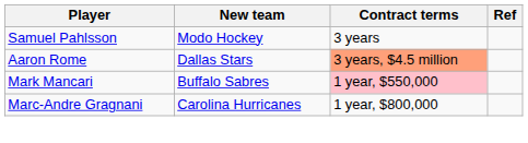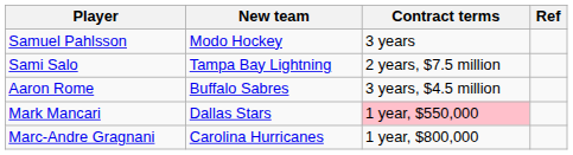+ row: Sami Salo | Tampa Bay Lightning | 2 years, $7.5 million
Aaron Rome | New team: Dallas Stars -> Buffalo Sabres
Aaron Rome | Contract terms: lightsalmon background -> no background
Mark Mancari | New team: Buffalo Sabres -> Dallas Stars
